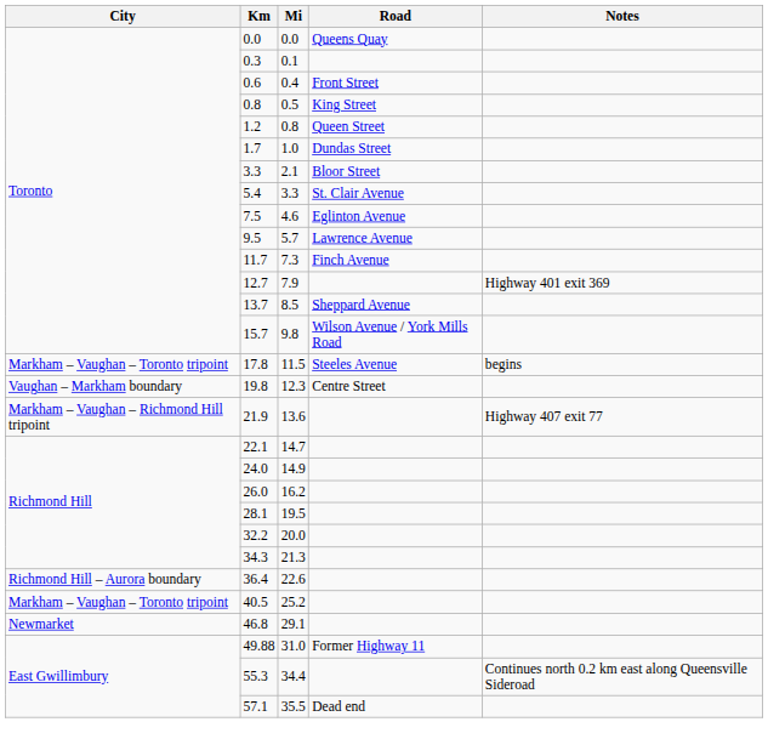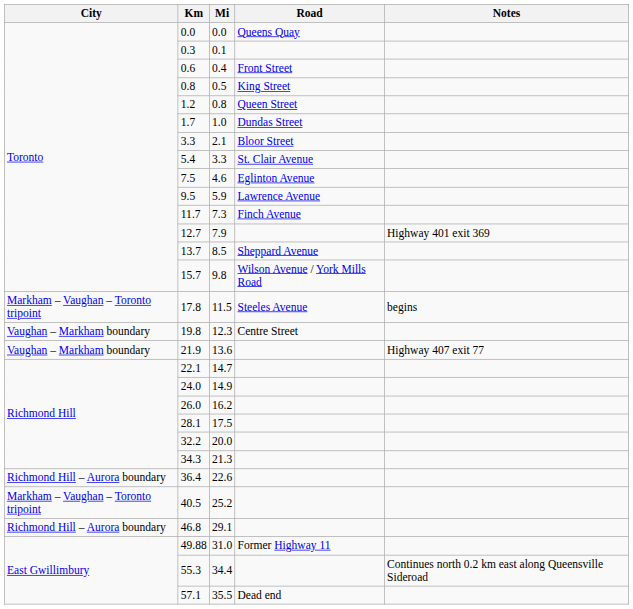9.5 | Mi: 5.7 -> 5.9
21.9 | City: Markham – Vaughan – Richmond Hill tripoint -> Vaughan – Markham boundary
28.1 | Mi: 19.5 -> 17.5
46.8 | City: Newmarket -> Richmond Hill – Aurora boundary
